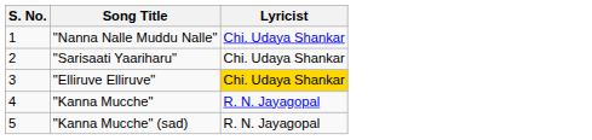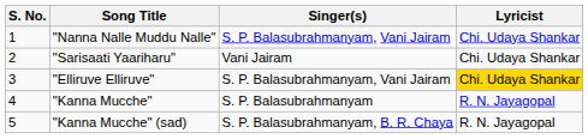+ column: Singer(s) | S. P. Balasubrahmanyam, Vani Jairam | Vani Jairam | S. P. Balasubrahmanyam, Vani Jairam | S. P. Balasubrahmanyam | S. P. Balasubrahmanyam, B. R. Chaya
